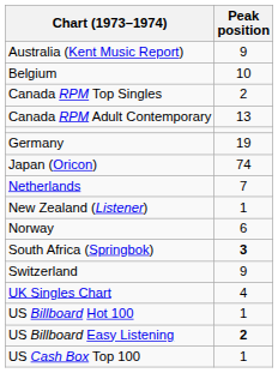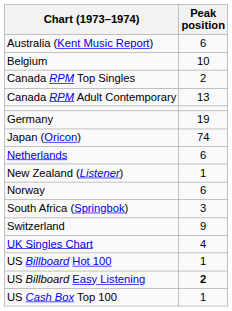Australia (Kent Music Report) | Peak position: 9 -> 6
Netherlands | Peak position: 7 -> 6
South Africa (Springbok) | Peak position: bold -> normal
